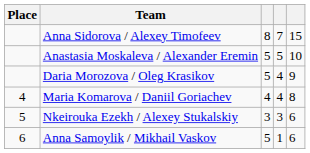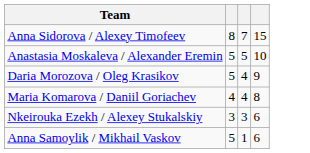- column: Place | 4 | 5 | 6
